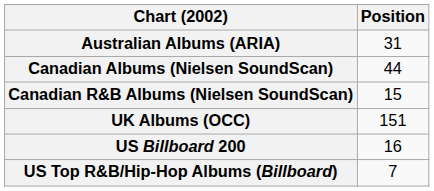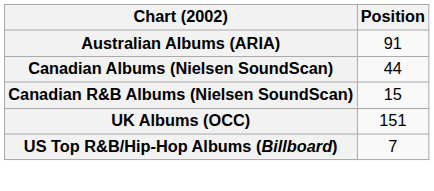Australian Albums (ARIA) | Position: 31 -> 91
- row: US Billboard 200 | 16
